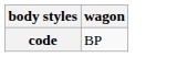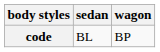+ column: sedan | BL
